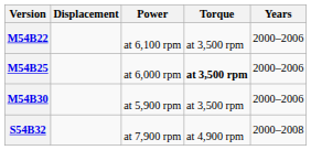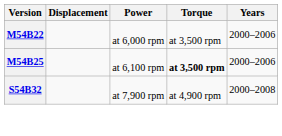M54B22 | Power: at 6,100 rpm -> at 6,000 rpm
M54B25 | Power: at 6,000 rpm -> at 6,100 rpm
- row: M54B30 | at 5,900 rpm | at 3,500 rpm | 2000–2006
